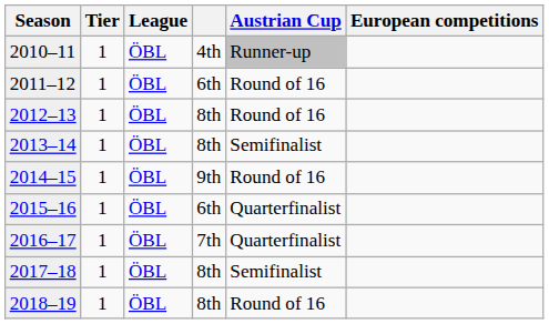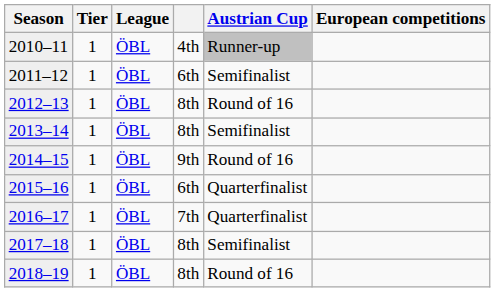2011–12 | Austrian Cup: Round of 16 -> Semifinalist
